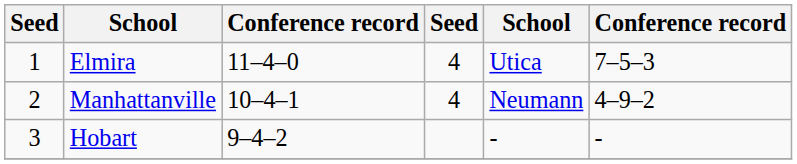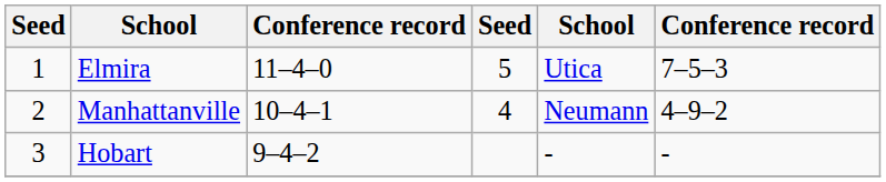Elmira | column 4: 4 -> 5
